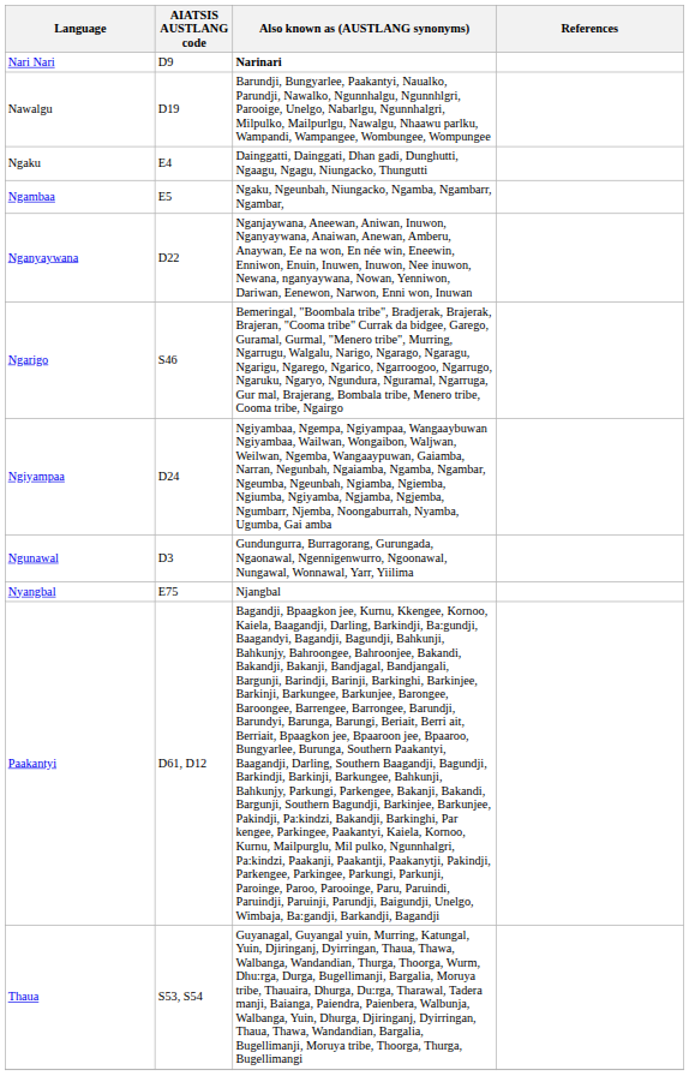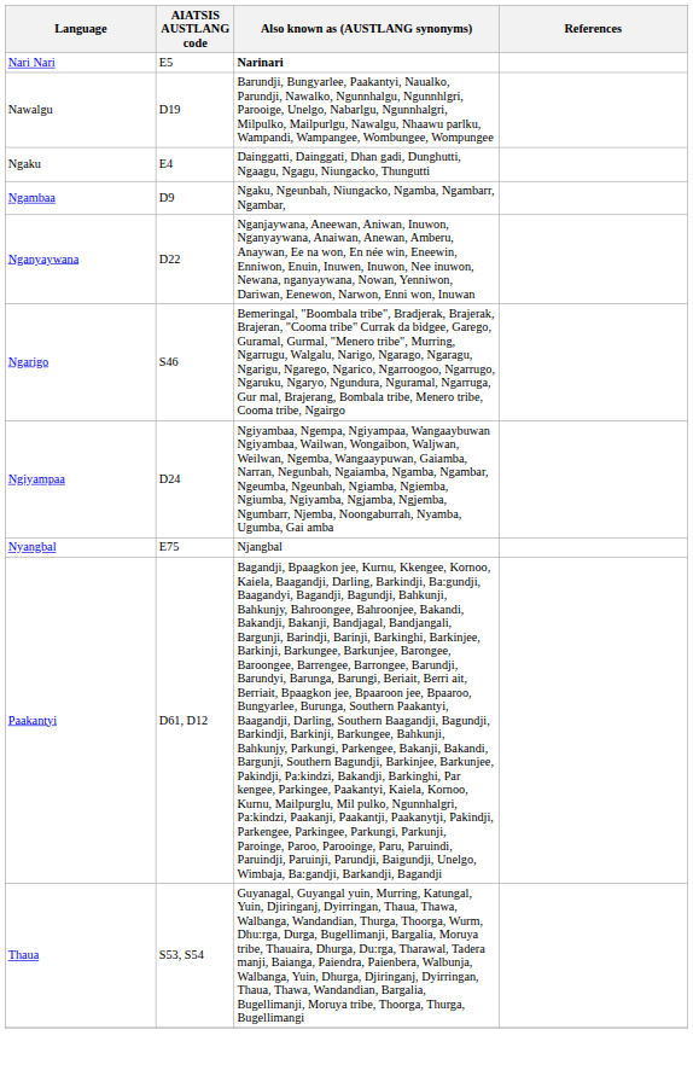Nari Nari | AIATSIS AUSTLANG code: D9 -> E5
Ngambaa | AIATSIS AUSTLANG code: E5 -> D9
- row: Ngunawal | D3 | Gundungurra, Burragorang, Gurungada, Ngaonawal, Ngennigenwurro, Ngoonawal, Nungawal, Wonnawal, Yarr, Yiilima
